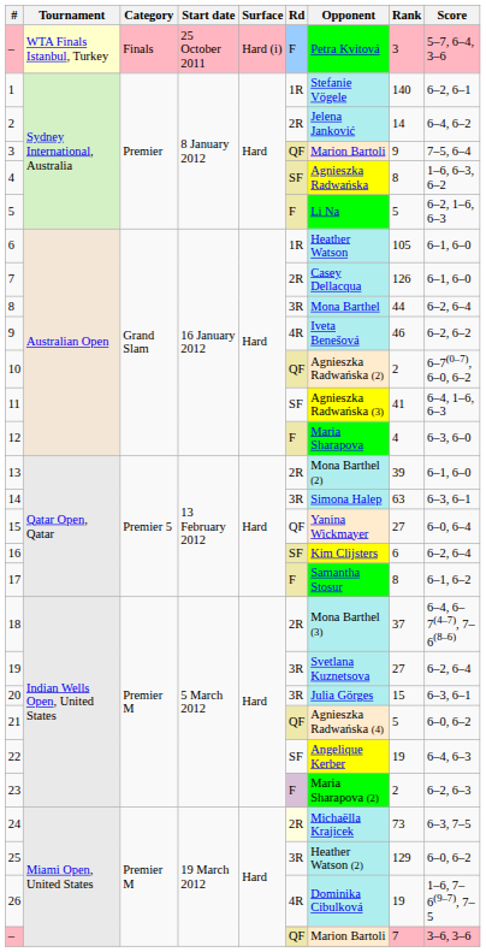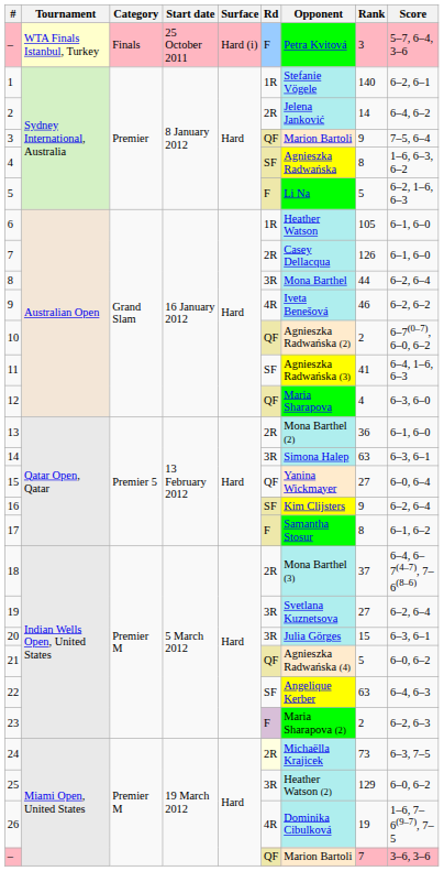12 | Rd: F -> QF
13 | Rank: 39 -> 36
16 | Rank: 6 -> 9
22 | Rank: 19 -> 63
